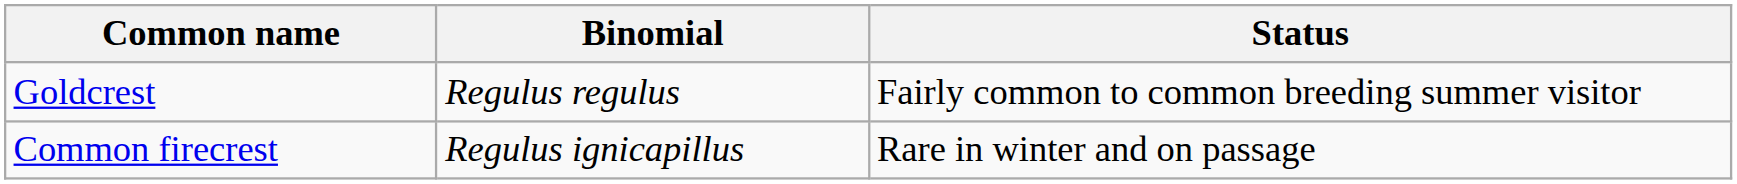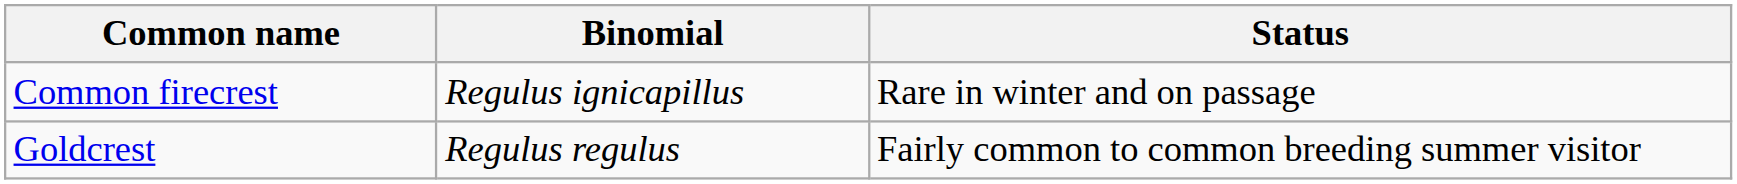rows swapped: Goldcrest <-> Common firecrest
